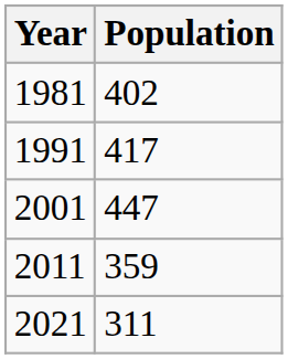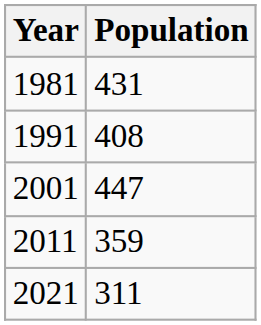1981 | Population: 402 -> 431
1991 | Population: 417 -> 408
